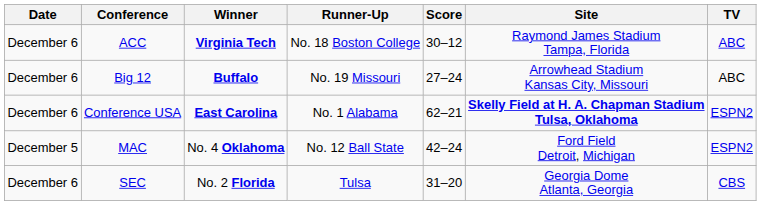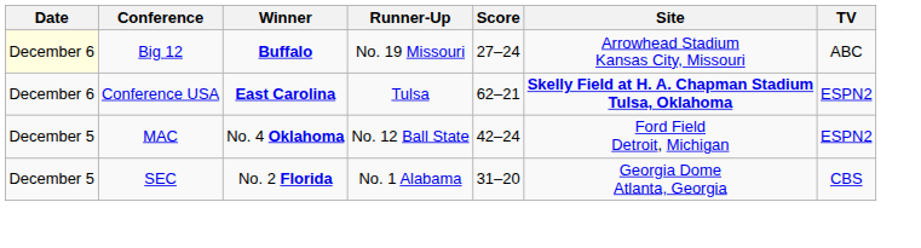- row: December 6 | ACC | Virginia Tech | No. 18 Boston College | 30–12 | Raymond James Stadium Tampa, Florida | ABC
Big 12 | Date: no background -> lightyellow background
Conference USA | Runner-Up: No. 1 Alabama -> Tulsa
SEC | Date: December 6 -> December 5
SEC | Runner-Up: Tulsa -> No. 1 Alabama
